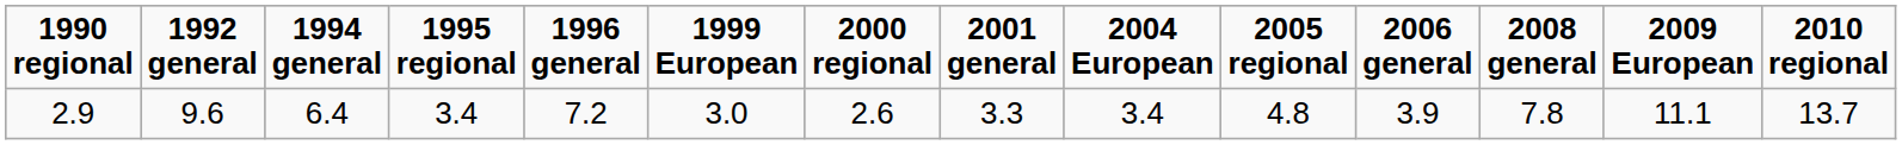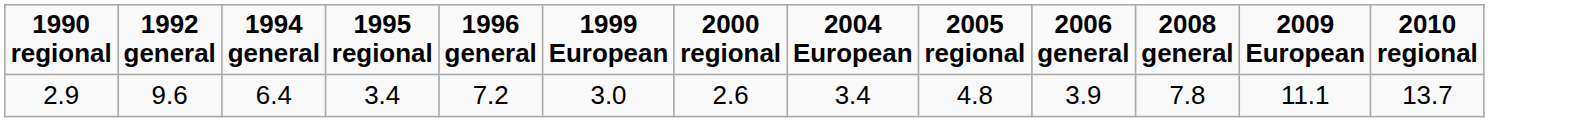- column: 2001 general | 3.3
